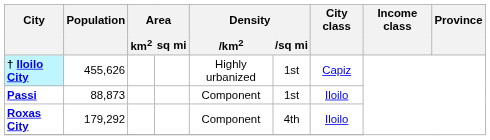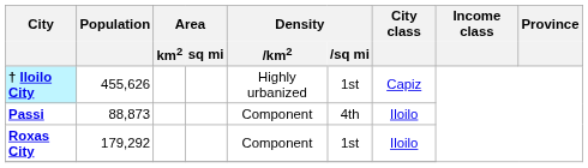Passi | Density / sq mi: 1st -> 4th
Roxas City | Density / sq mi: 4th -> 1st
